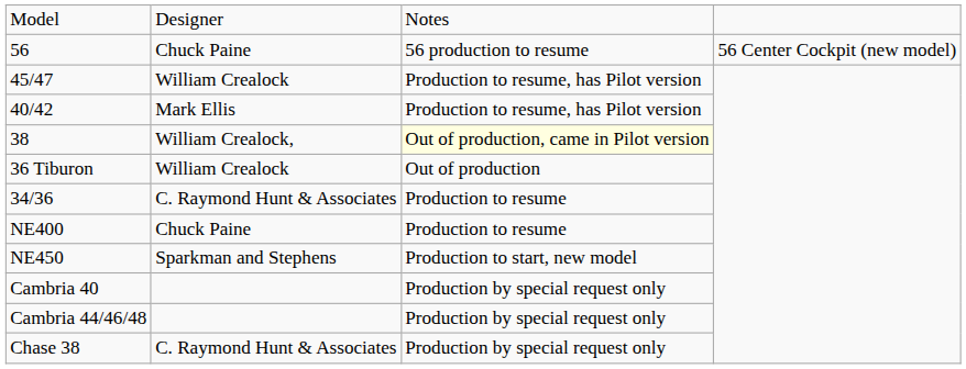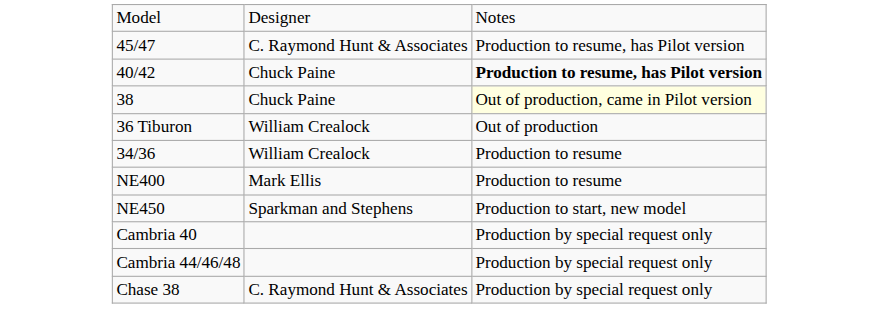- row: 56 | Chuck Paine | 56 production to resume | 56 Center Cockpit (new model)
45/47 | column 2: William Crealock -> C. Raymond Hunt & Associates
40/42 | column 2: Mark Ellis -> Chuck Paine
40/42 | column 3: normal -> bold
38 | column 2: William Crealock, -> Chuck Paine
34/36 | column 2: C. Raymond Hunt & Associates -> William Crealock
NE400 | column 2: Chuck Paine -> Mark Ellis
